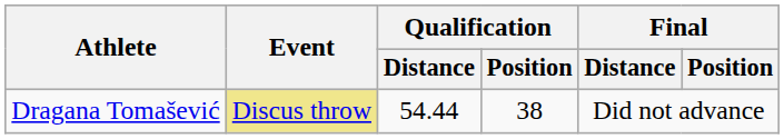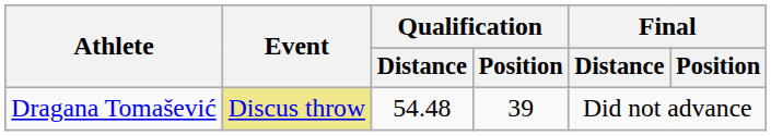Dragana Tomašević | Qualification / Distance: 54.44 -> 54.48
Dragana Tomašević | Qualification / Position: 38 -> 39
